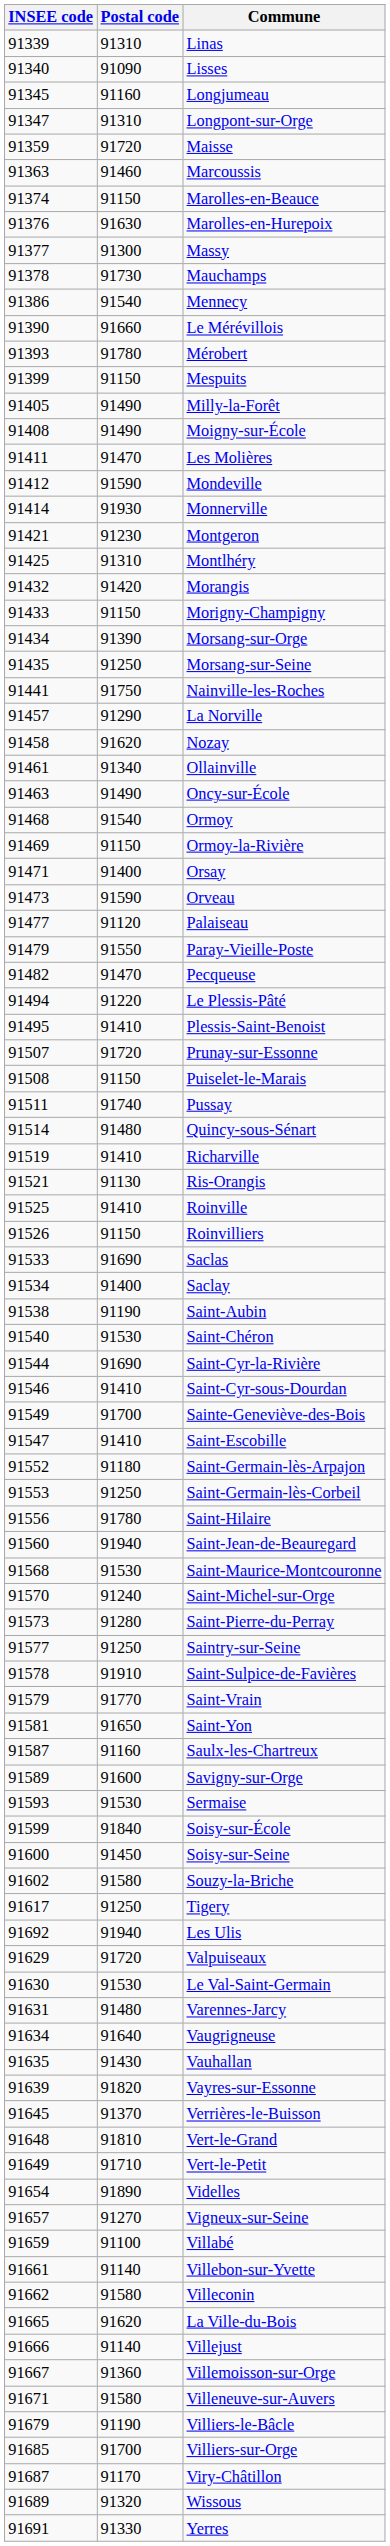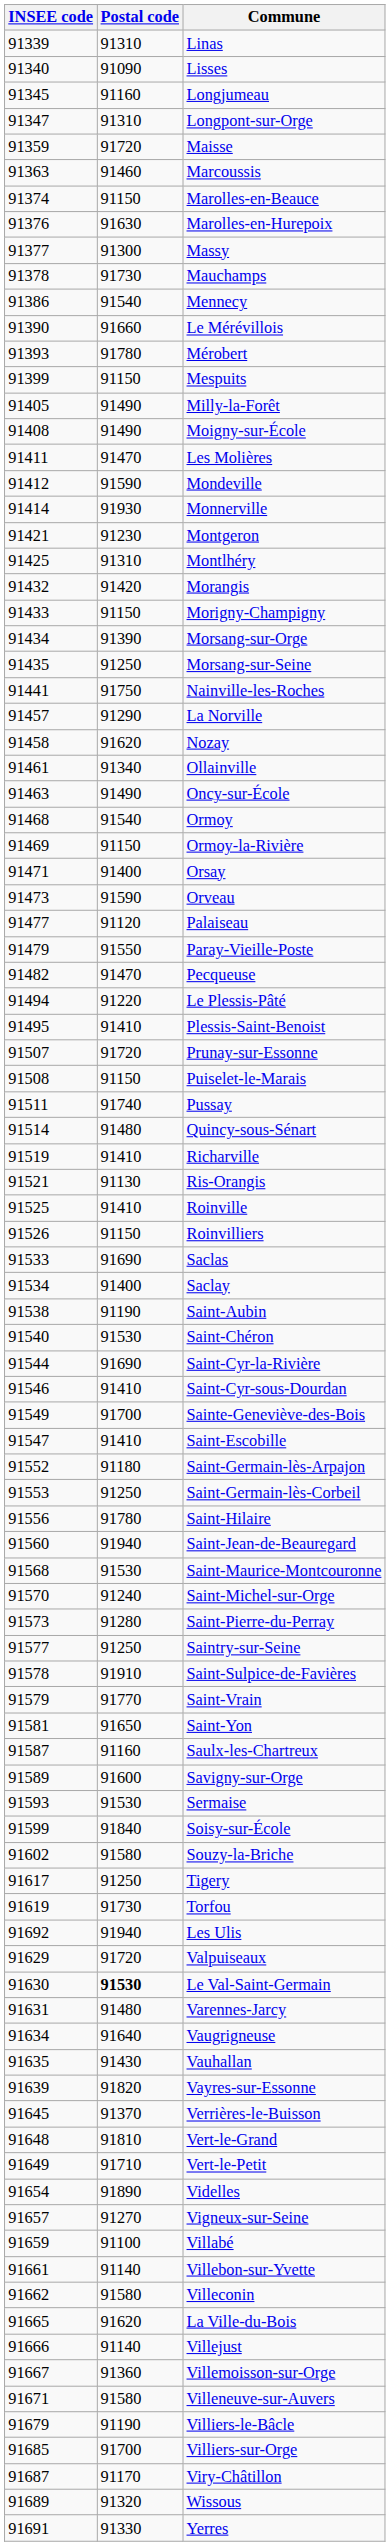- row: 91600 | 91450 | Soisy-sur-Seine
+ row: 91619 | 91730 | Torfou
Le Val-Saint-Germain | Postal code: normal -> bold
